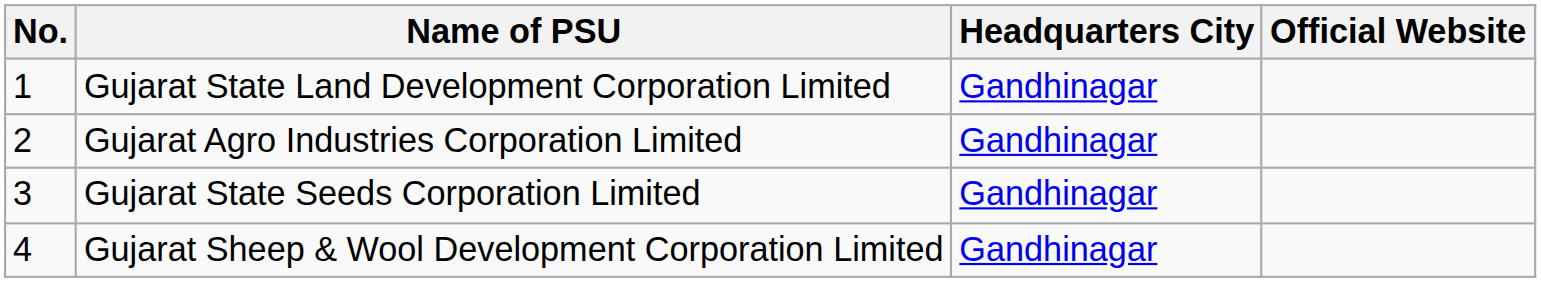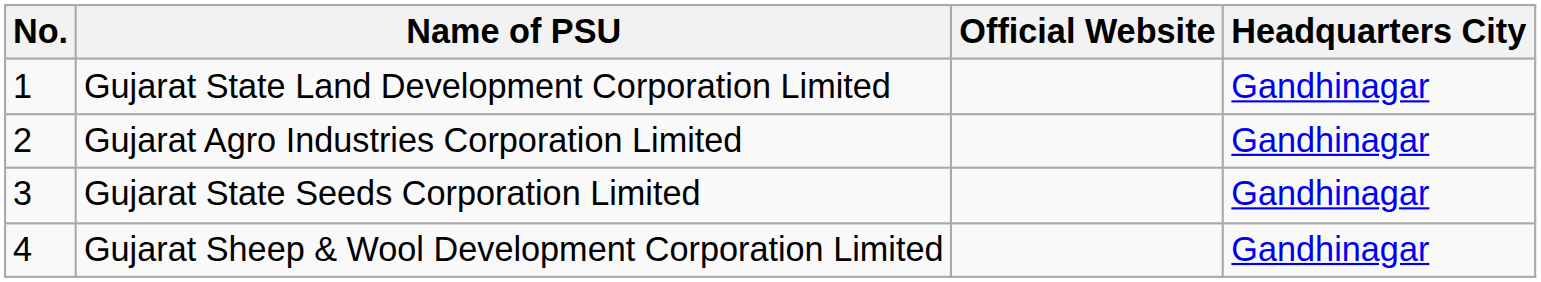columns swapped: Headquarters City <-> Official Website
